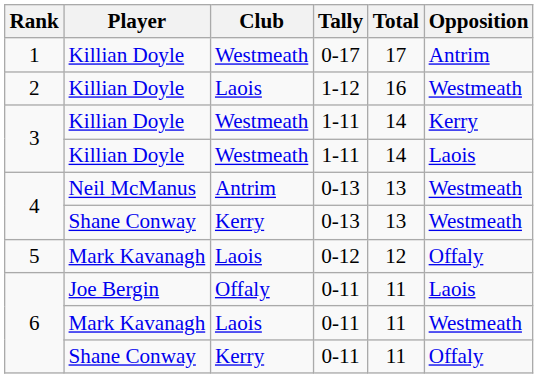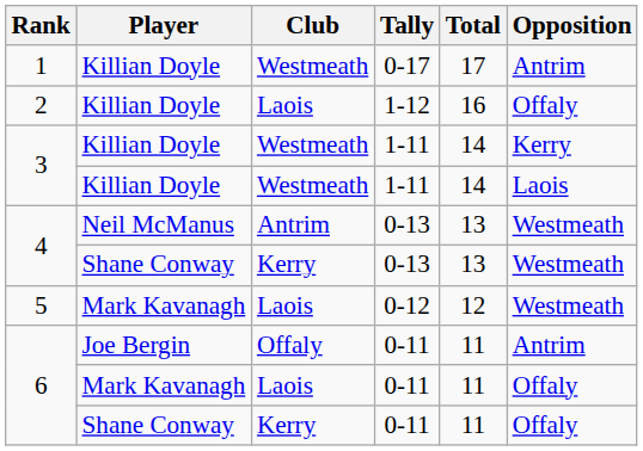2 | Opposition: Westmeath -> Offaly
5 | Opposition: Offaly -> Westmeath
6 / Joe Bergin | Opposition: Laois -> Antrim
6 / Mark Kavanagh | Opposition: Westmeath -> Offaly
